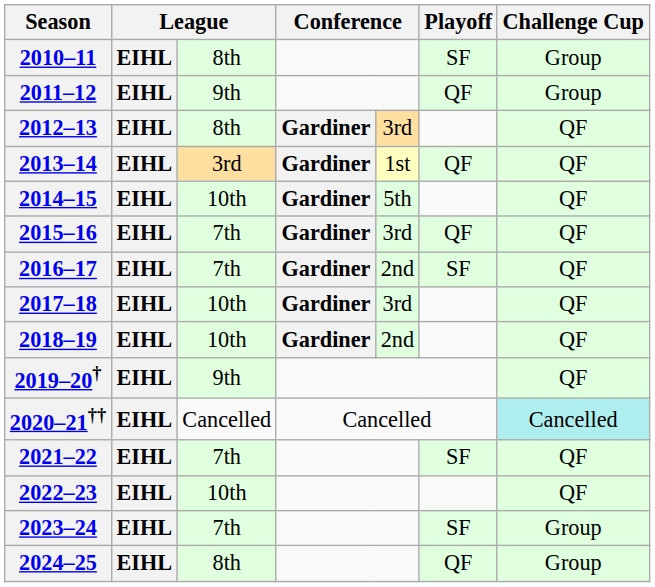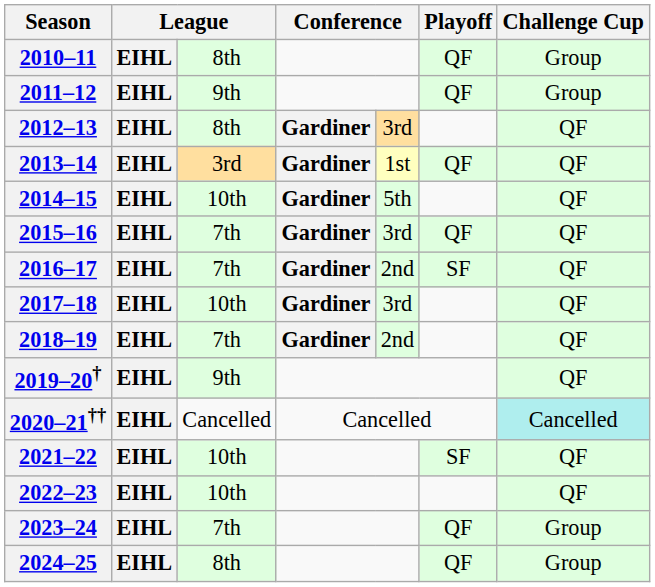2010–11 | Playoff: SF -> QF
2018–19 | column 3: 10th -> 7th
2021–22 | column 3: 7th -> 10th
2023–24 | Playoff: SF -> QF
